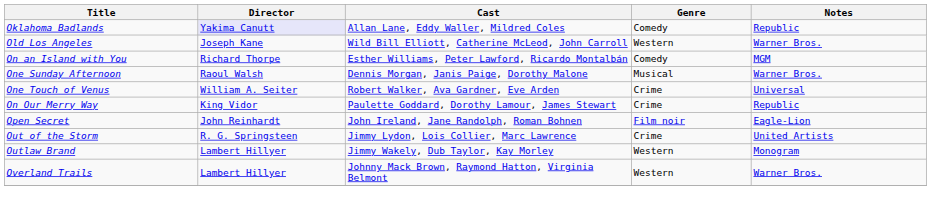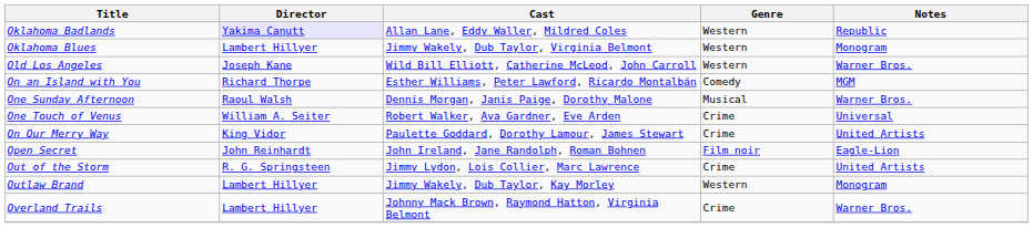Oklahoma Badlands | Genre: Comedy -> Western
+ row: Oklahoma Blues | Lambert Hillyer | Jimmy Wakely, Dub Taylor, Virginia Belmont | Western | Monogram
On Our Merry Way | Notes: Republic -> United Artists
Overland Trails | Genre: Western -> Crime
